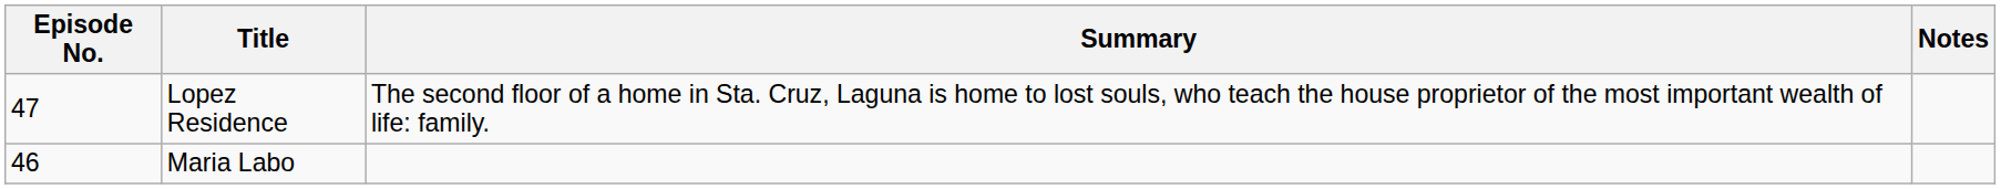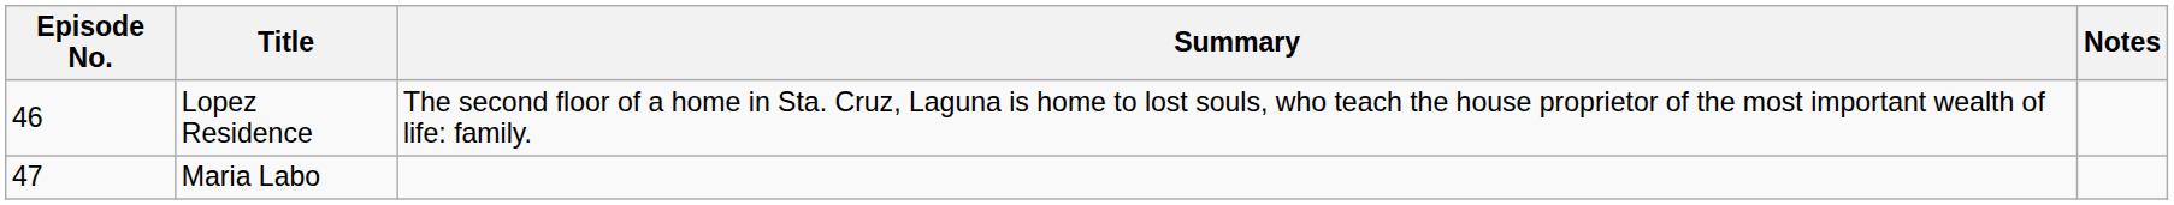Lopez Residence | Episode No.: 47 -> 46
Maria Labo | Episode No.: 46 -> 47
